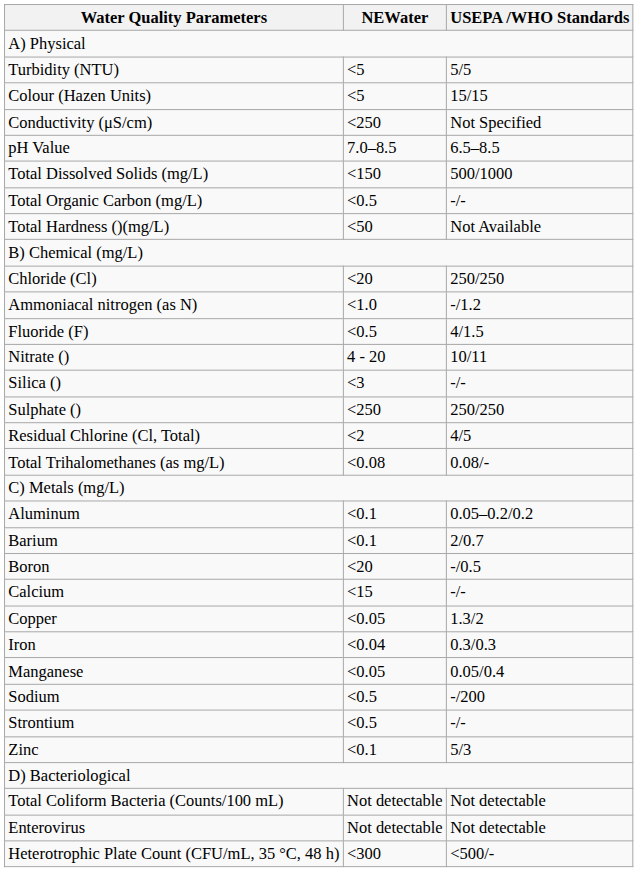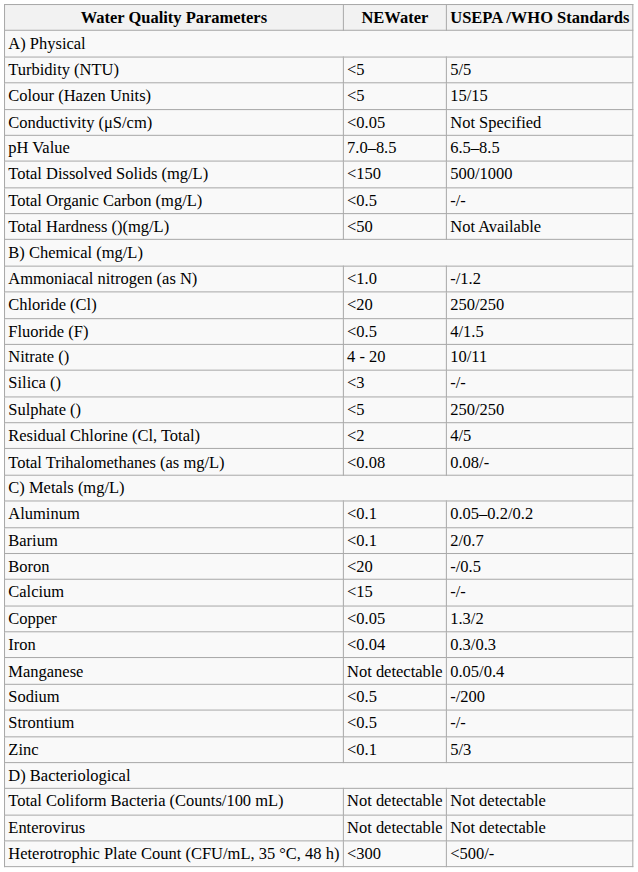Conductivity (μS/cm) | NEWater: <250 -> <0.05
rows swapped: Ammoniacal nitrogen (as N) <-> Chloride (Cl)
Sulphate () | NEWater: <250 -> <5
Manganese | NEWater: <0.05 -> Not detectable
